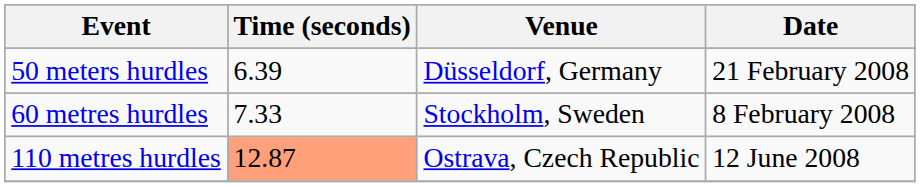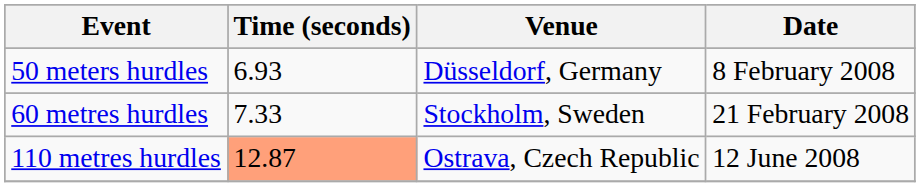50 meters hurdles | Time (seconds): 6.39 -> 6.93
50 meters hurdles | Date: 21 February 2008 -> 8 February 2008
60 metres hurdles | Date: 8 February 2008 -> 21 February 2008
